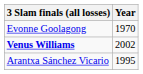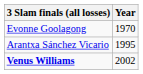rows swapped: Arantxa Sánchez Vicario <-> Venus Williams
